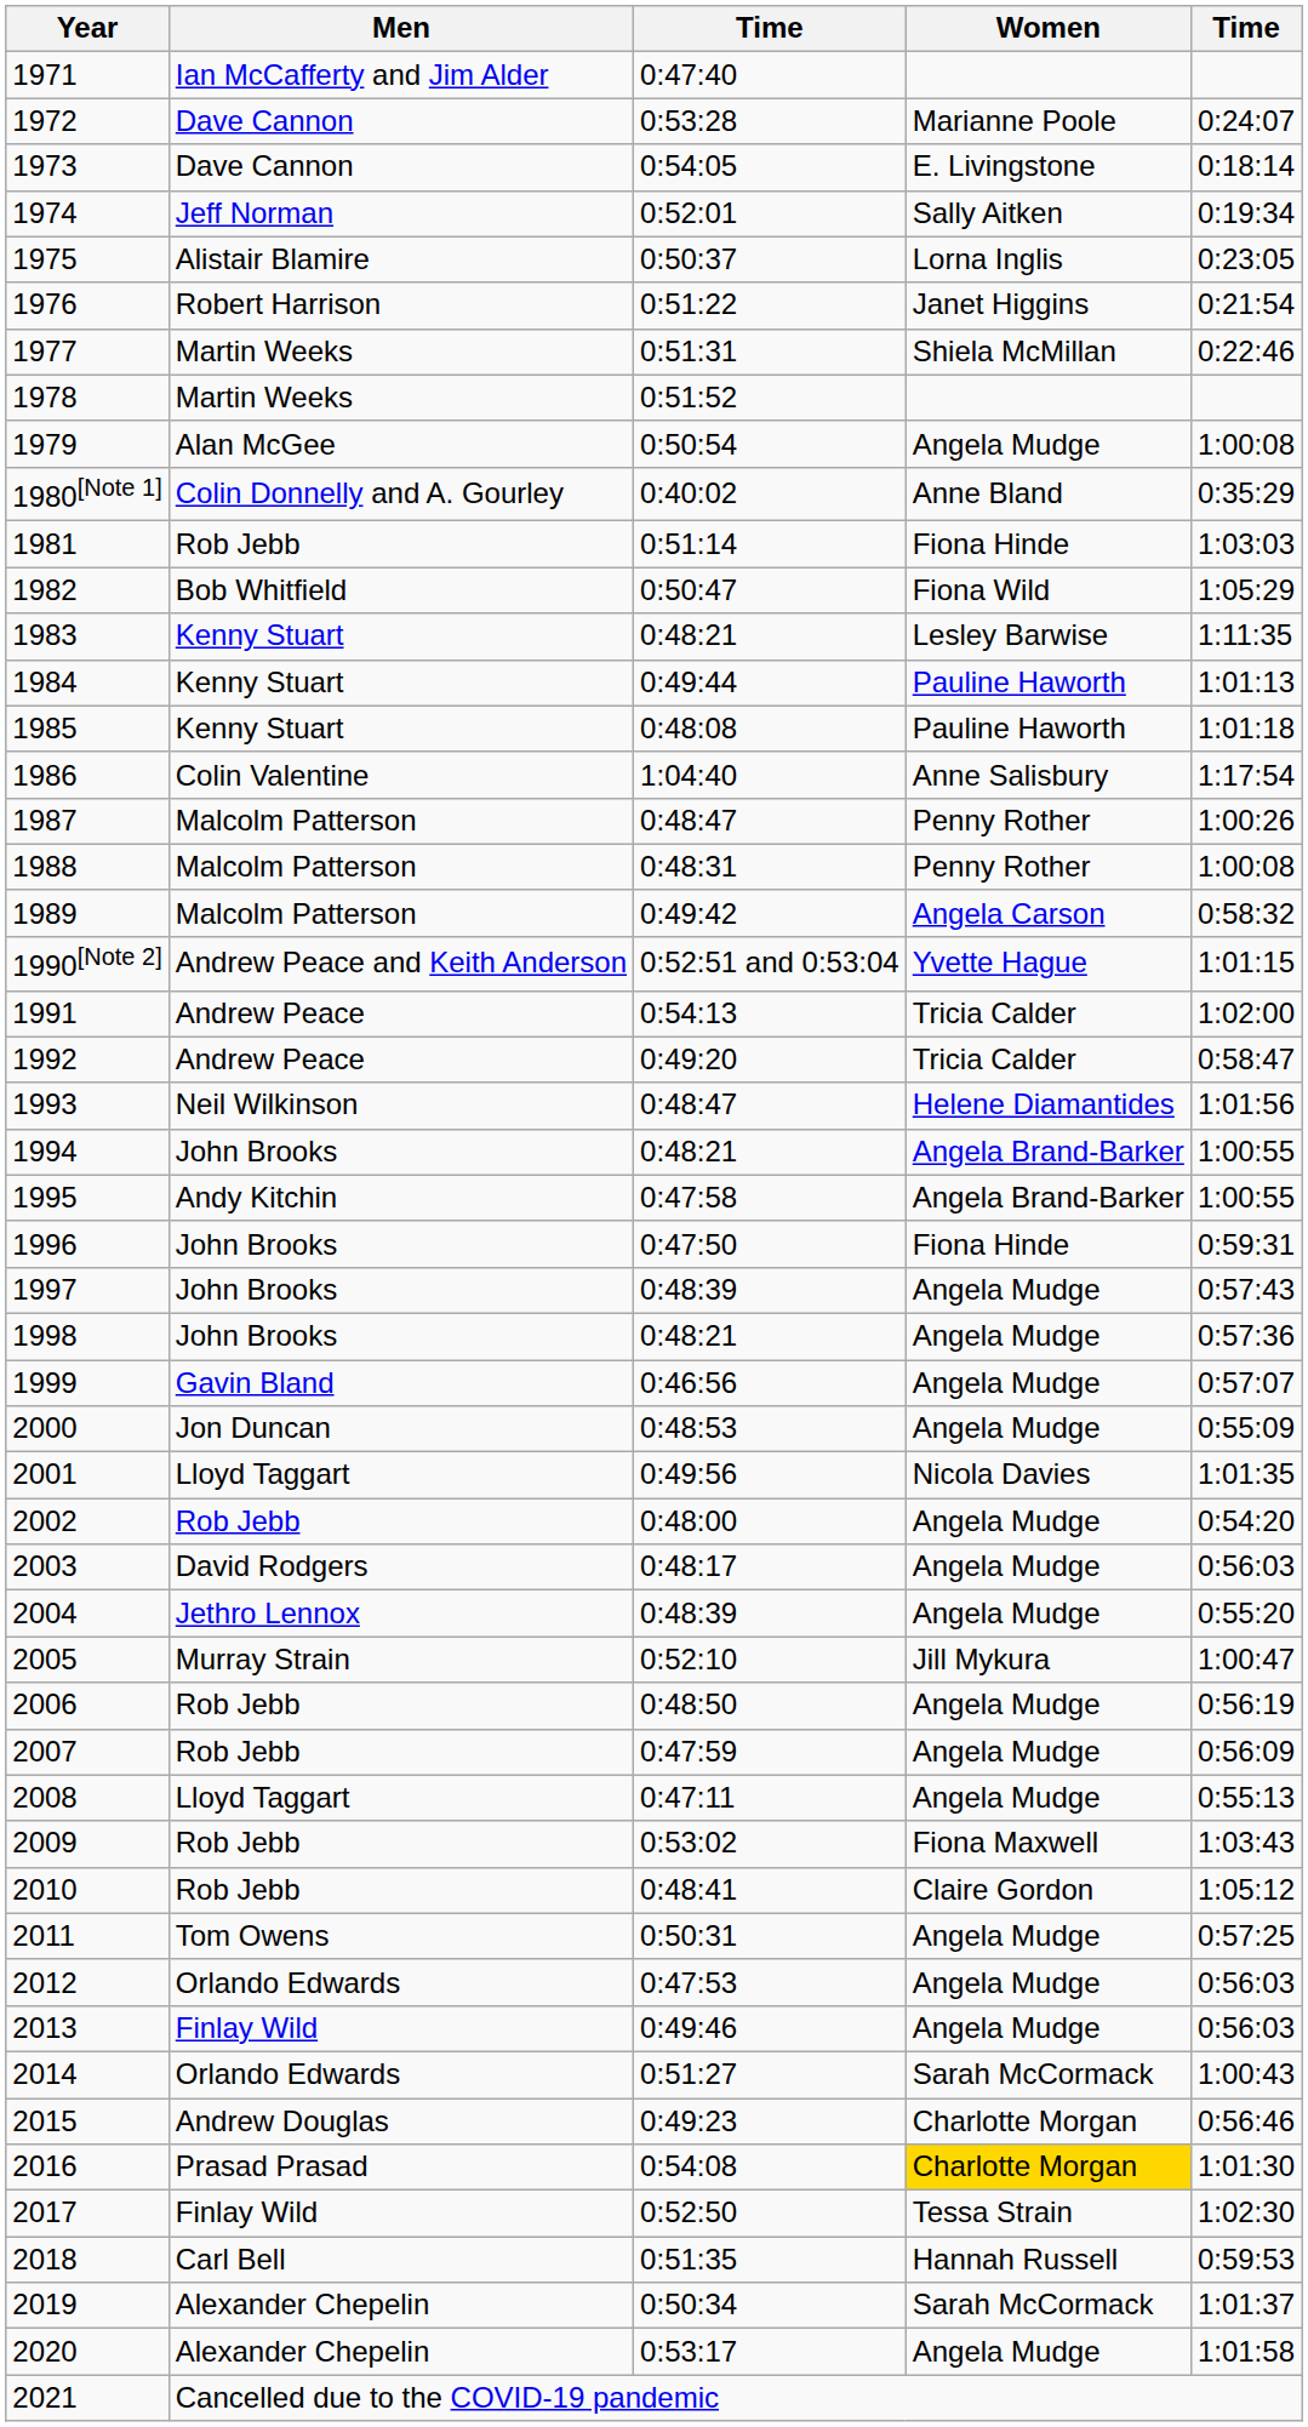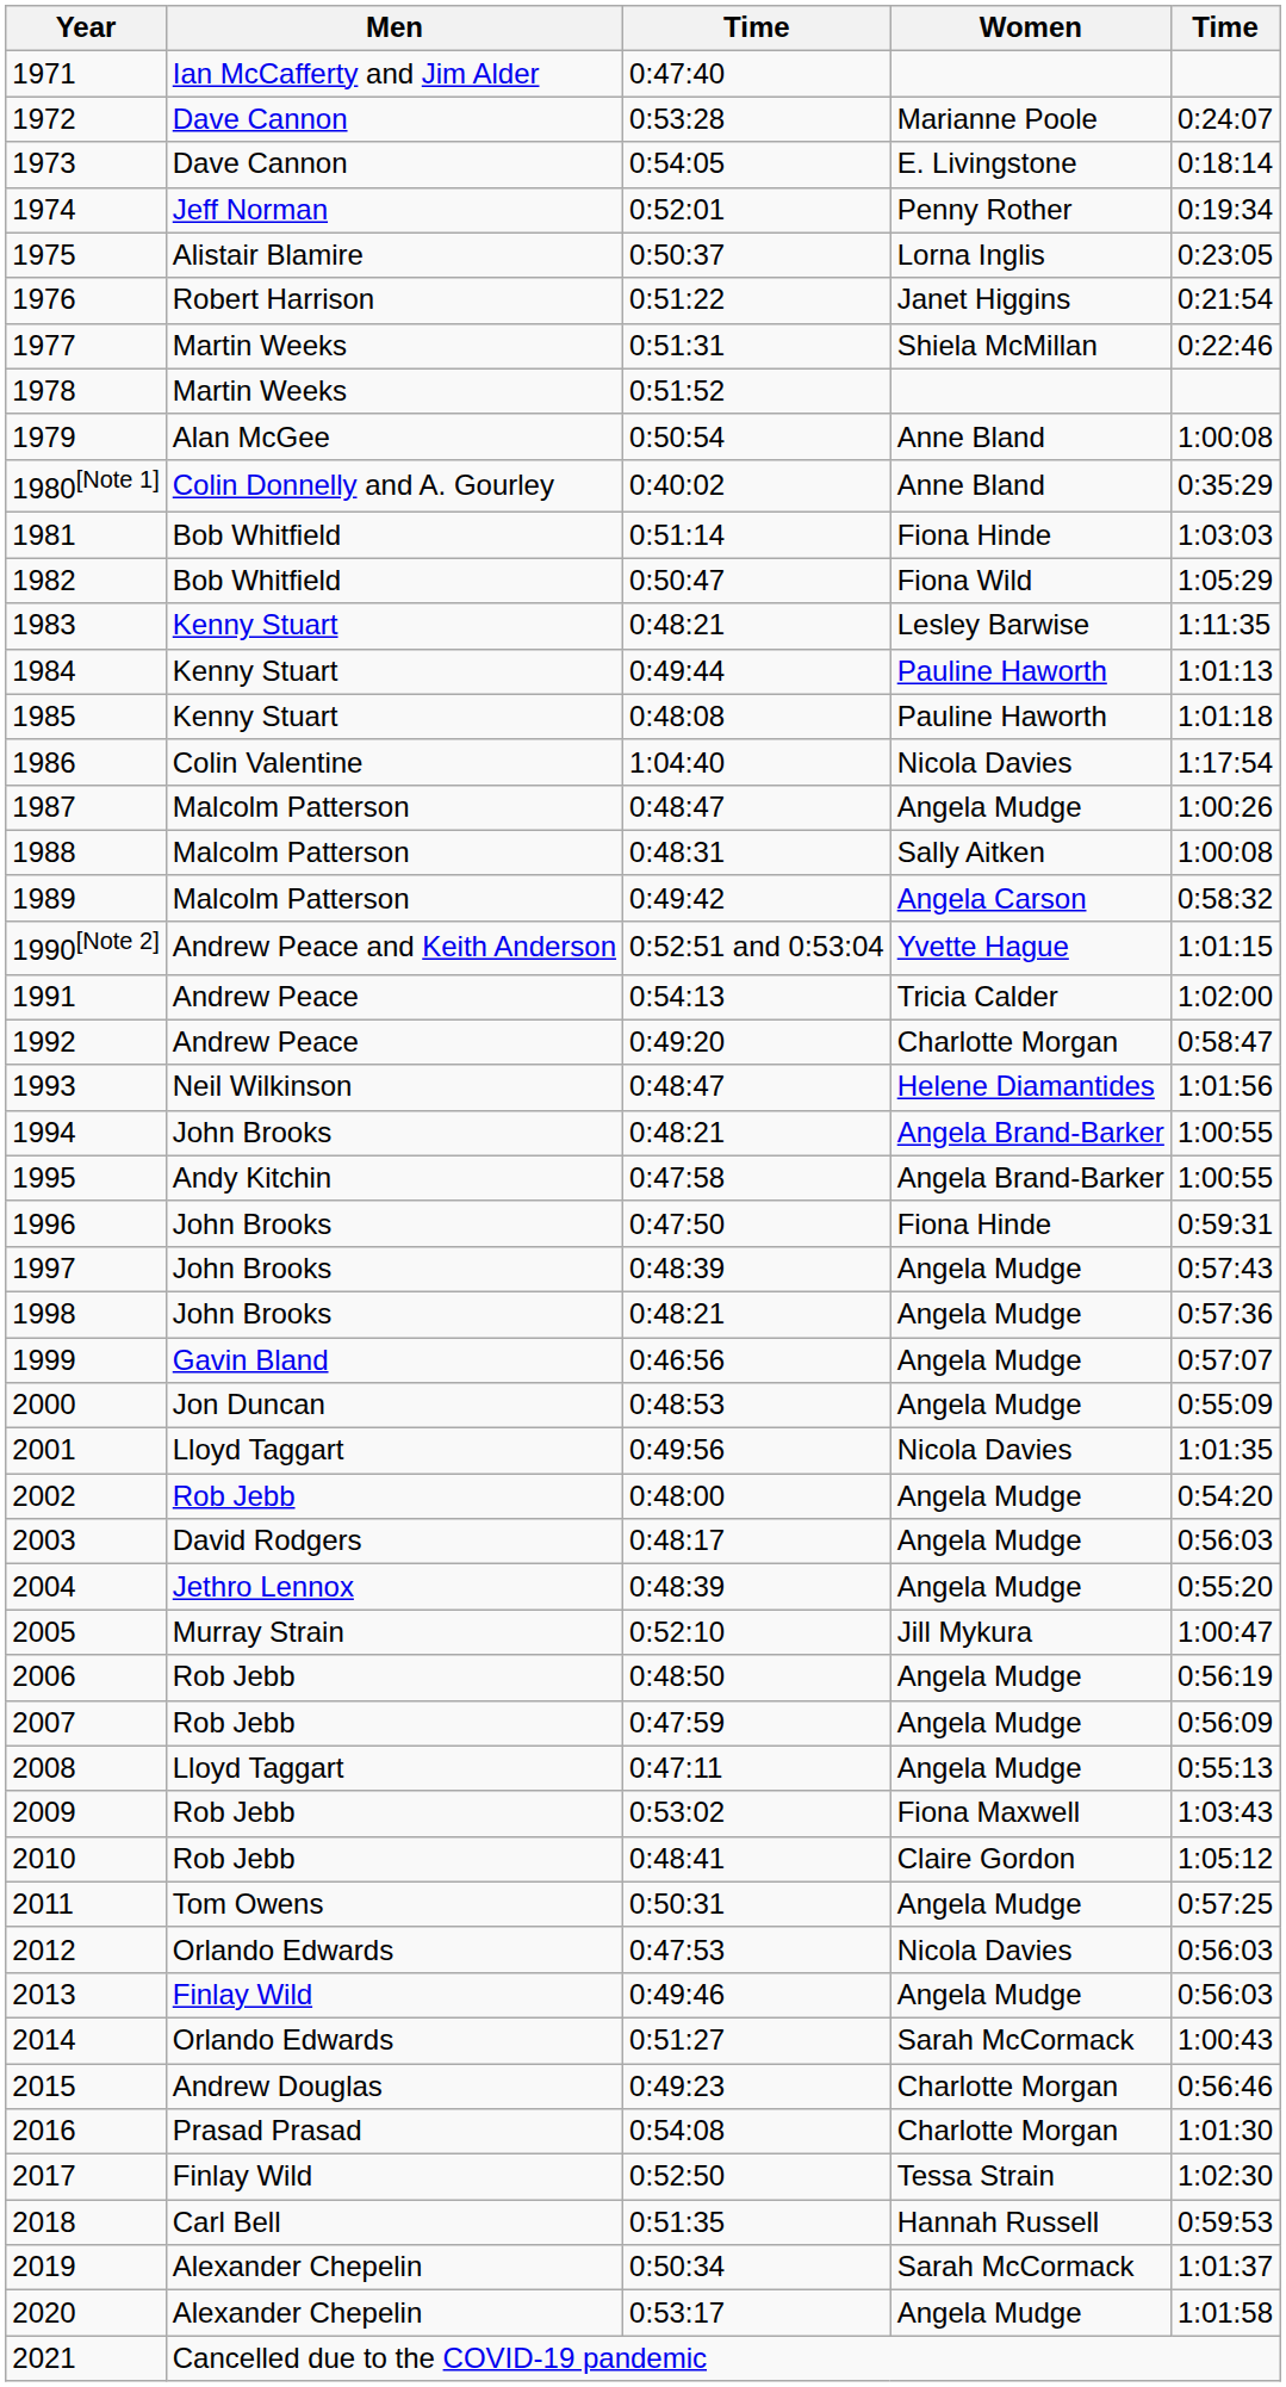1974 | Women: Sally Aitken -> Penny Rother
1979 | Women: Angela Mudge -> Anne Bland
1981 | Men: Rob Jebb -> Bob Whitfield
1986 | Women: Anne Salisbury -> Nicola Davies
1987 | Women: Penny Rother -> Angela Mudge
1988 | Women: Penny Rother -> Sally Aitken
1992 | Women: Tricia Calder -> Charlotte Morgan
2012 | Women: Angela Mudge -> Nicola Davies
2016 | Women: gold background -> no background
